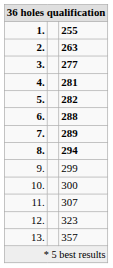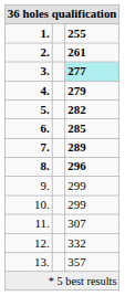2. | column 3: 263 -> 261
3. | column 3: no background -> paleturquoise background
4. | column 3: 281 -> 279
6. | column 3: 288 -> 285
8. | column 3: 294 -> 296
10. | column 3: 300 -> 299
12. | column 3: 323 -> 332
